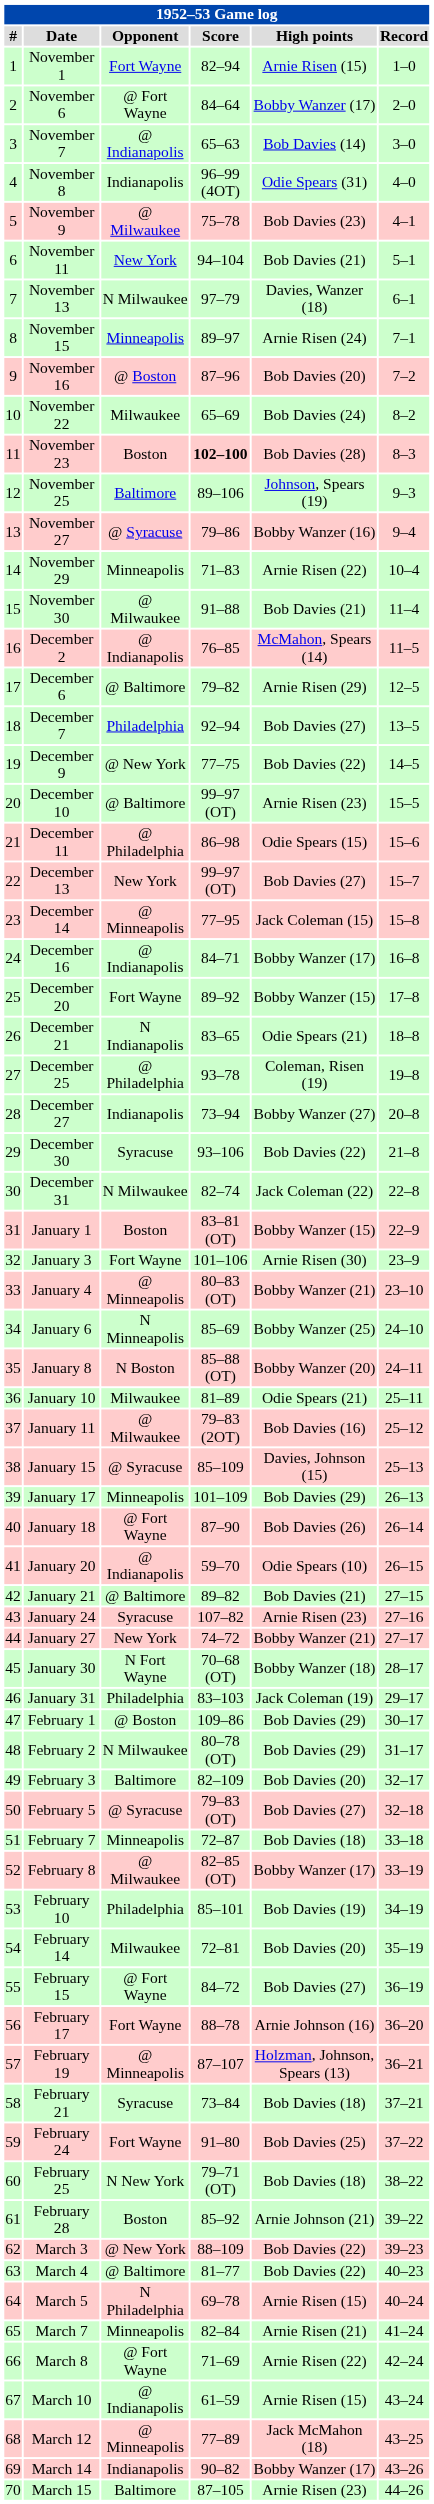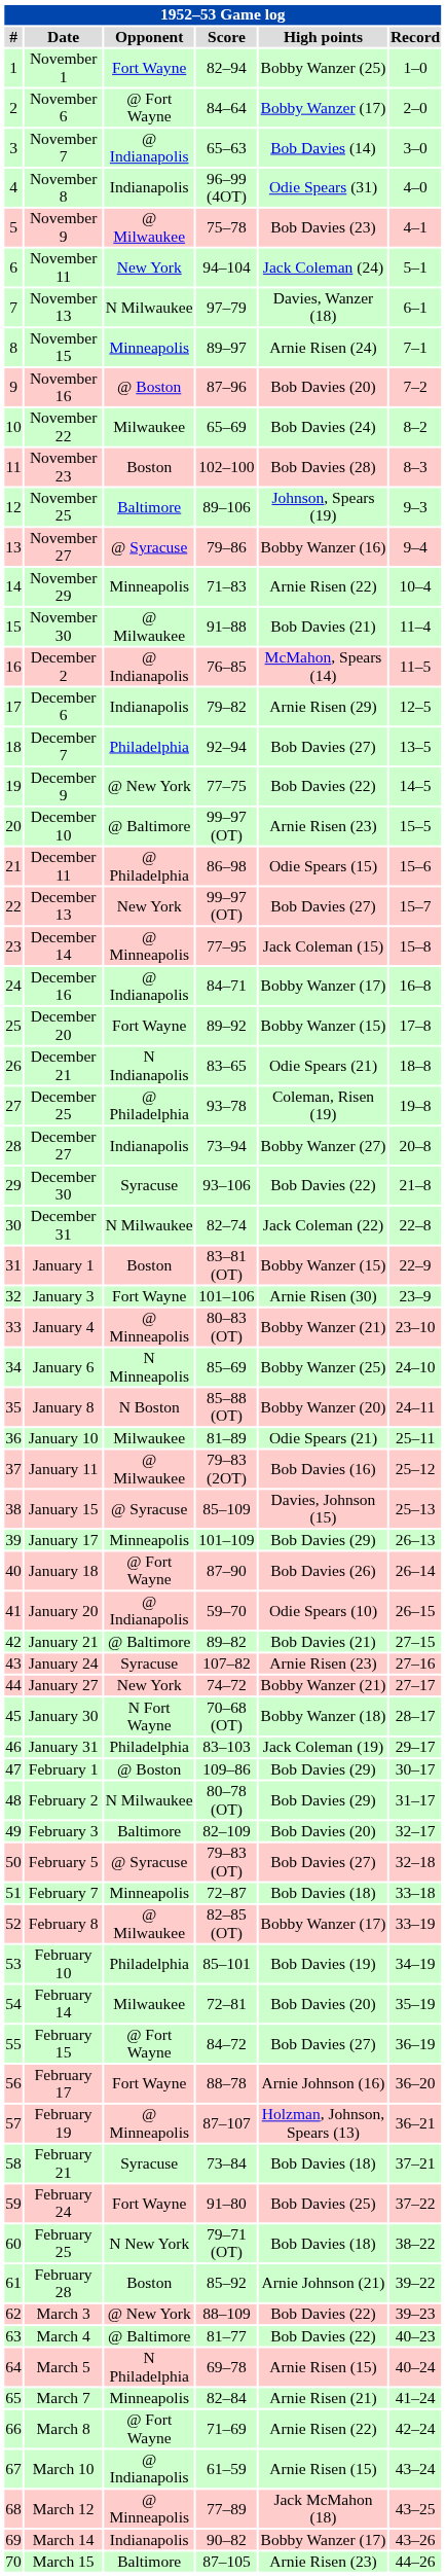November 1 | High points: Arnie Risen (15) -> Bobby Wanzer (25)
November 11 | High points: Bob Davies (21) -> Jack Coleman (24)
November 23 | Score: bold -> normal
December 6 | Opponent: @ Baltimore -> Indianapolis
